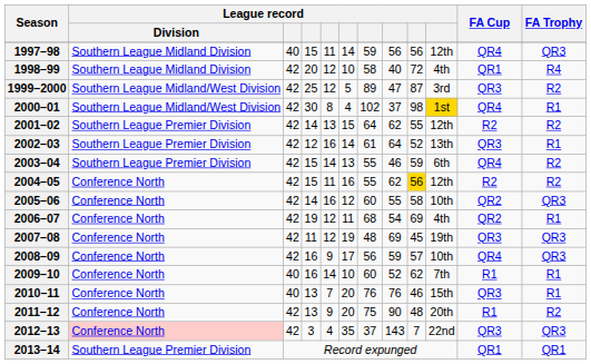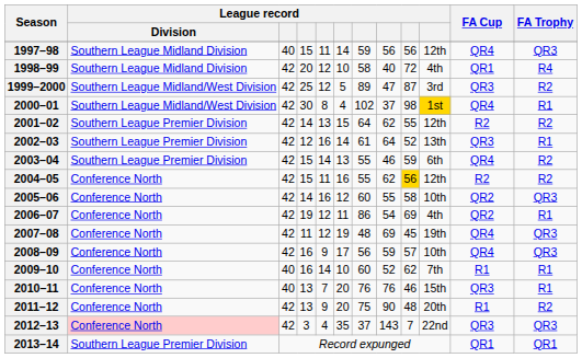2006–07 | column 7: 68 -> 86
2007–08 | FA Cup: QR3 -> QR4
